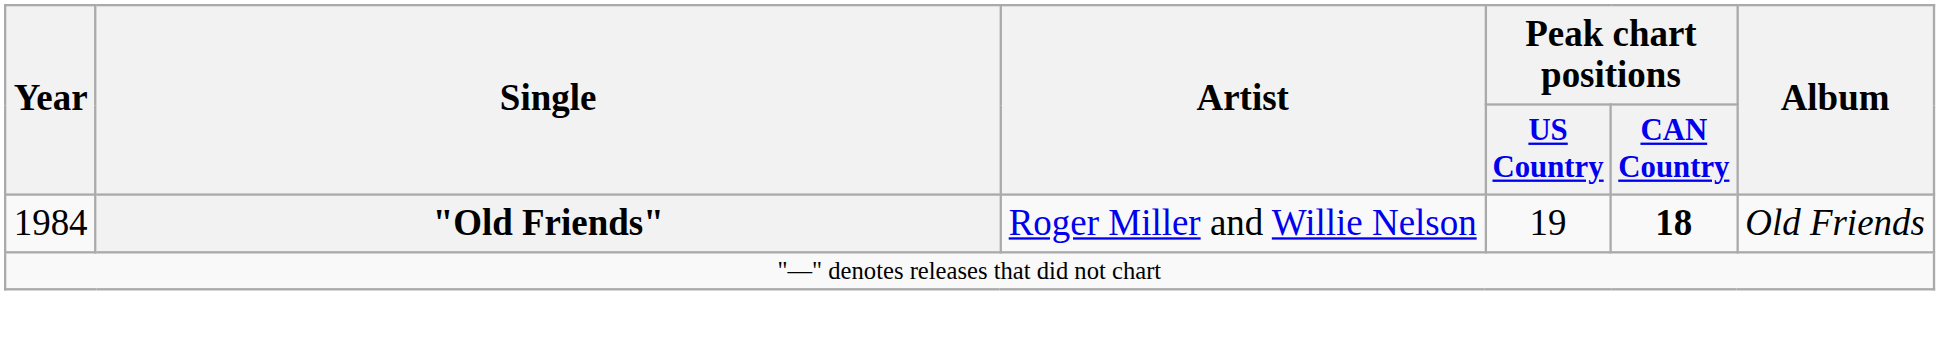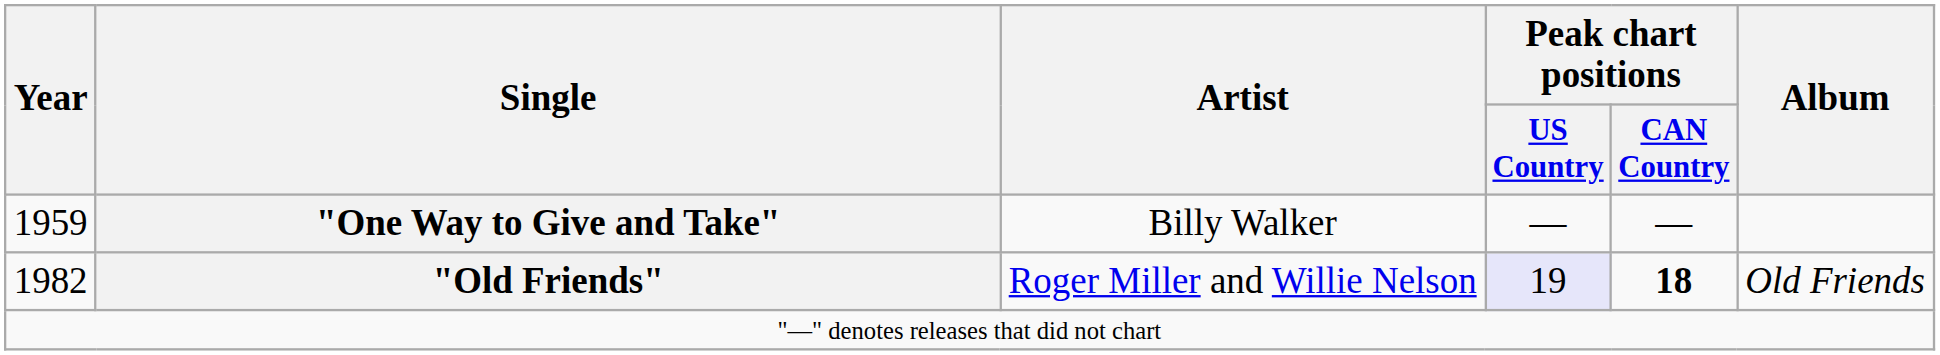+ row: 1959 | "One Way to Give and Take" | Billy Walker | — | —
"Old Friends" | Year: 1984 -> 1982
"Old Friends" | Peak chart positions / US Country: no background -> lavender background
